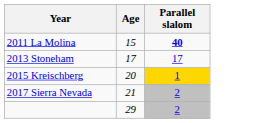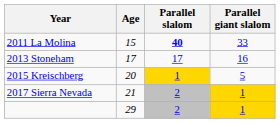+ column: Parallel giant slalom | 33 | 16 | 5 | 1 | 1
